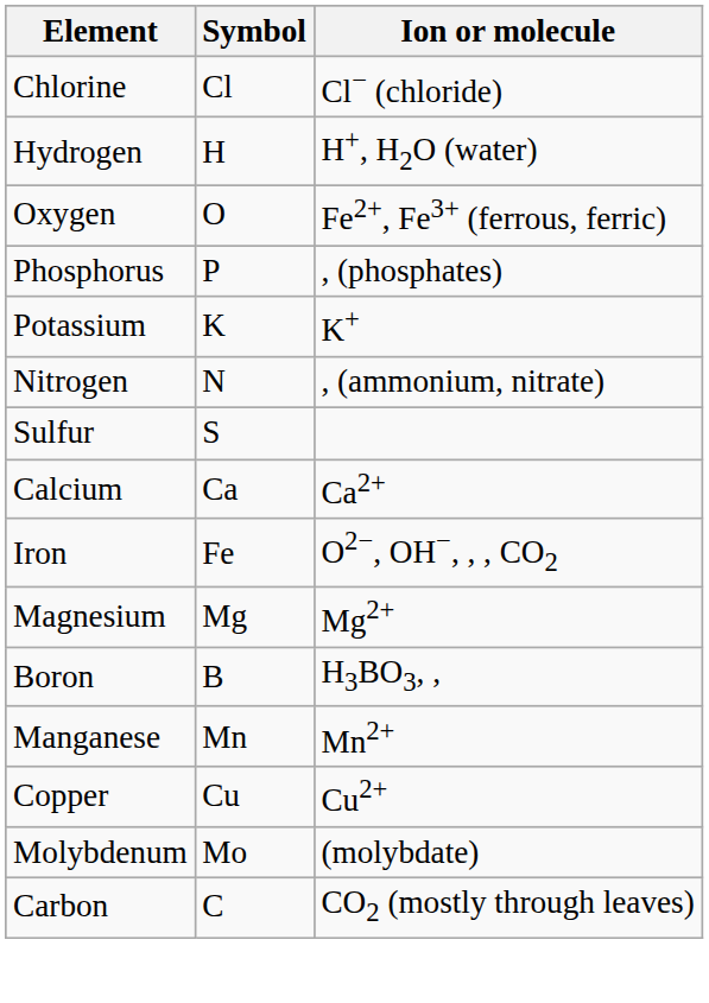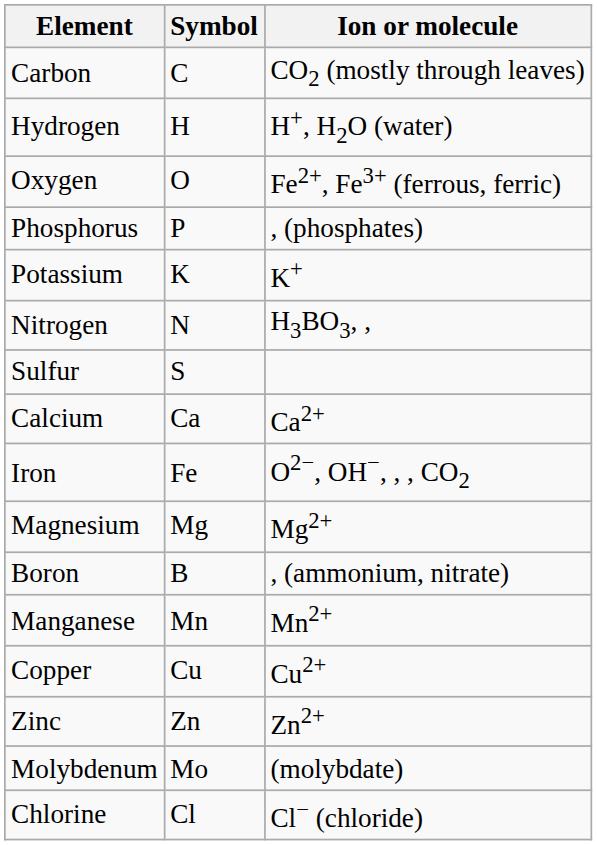rows swapped: Carbon <-> Chlorine
Nitrogen | Ion or molecule: , (ammonium, nitrate) -> H3BO3, ,
Boron | Ion or molecule: H3BO3, , -> , (ammonium, nitrate)
+ row: Zinc | Zn | Zn2+
